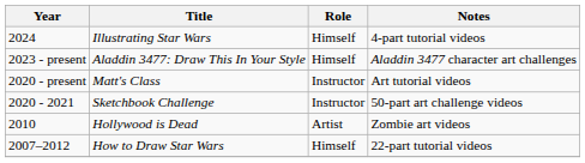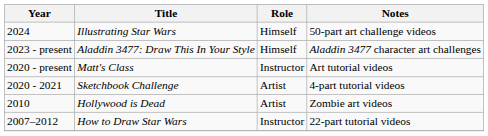Illustrating Star Wars | Notes: 4-part tutorial videos -> 50-part art challenge videos
Sketchbook Challenge | Role: Instructor -> Artist
Sketchbook Challenge | Notes: 50-part art challenge videos -> 4-part tutorial videos
How to Draw Star Wars | Role: Himself -> Instructor
